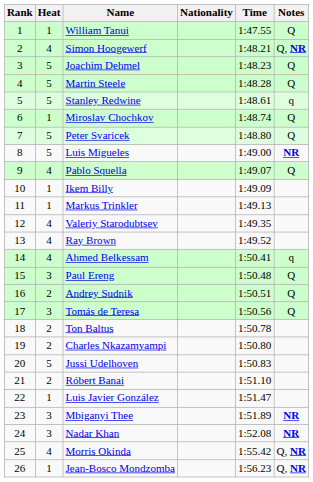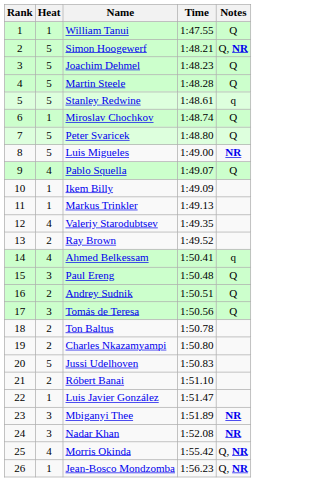- column: Nationality
Simon Hoogewerf | Heat: 4 -> 5
Ray Brown | Heat: 4 -> 2
